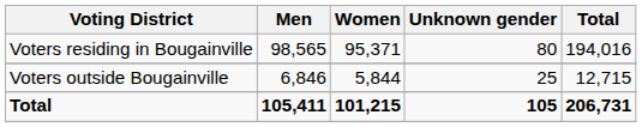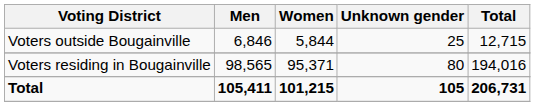rows swapped: Voters residing in Bougainville <-> Voters outside Bougainville
